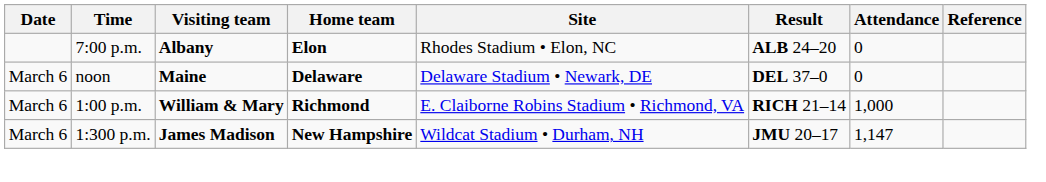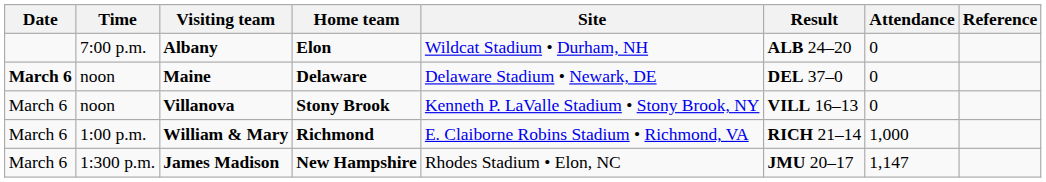Albany | Site: Rhodes Stadium • Elon, NC -> Wildcat Stadium • Durham, NH
Maine | Date: normal -> bold
+ row: March 6 | noon | Villanova | Stony Brook | Kenneth P. LaValle Stadium • Stony Brook, NY | VILL 16–13 | 0
James Madison | Site: Wildcat Stadium • Durham, NH -> Rhodes Stadium • Elon, NC
